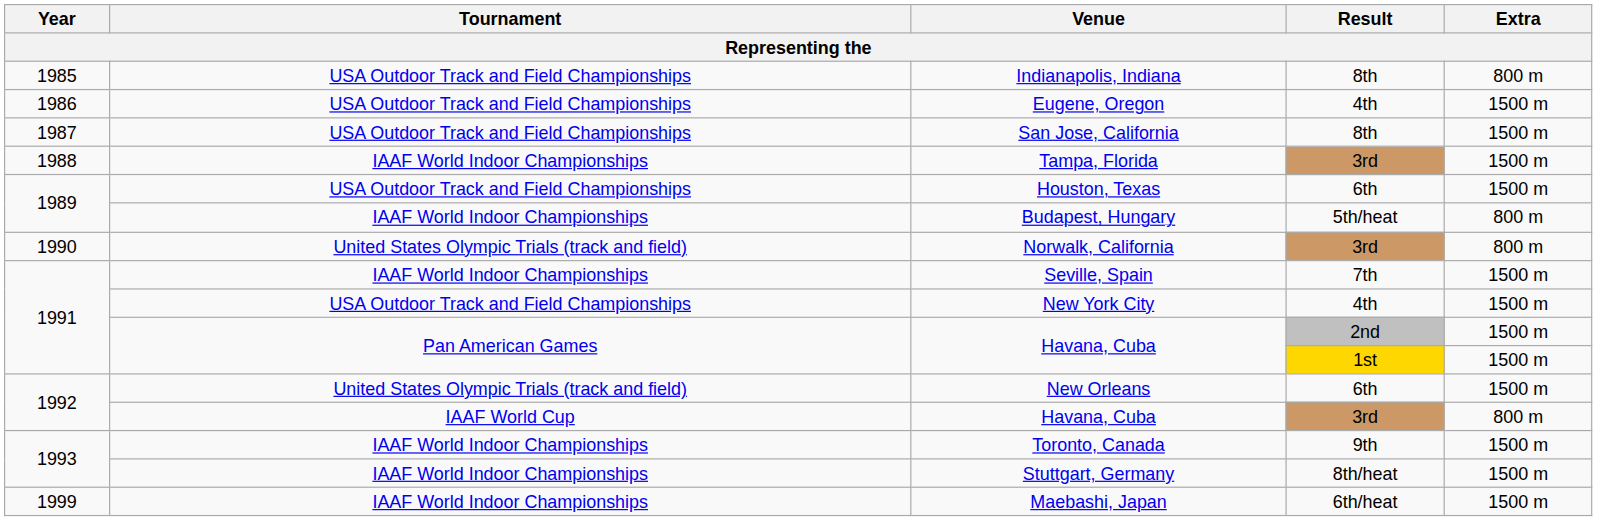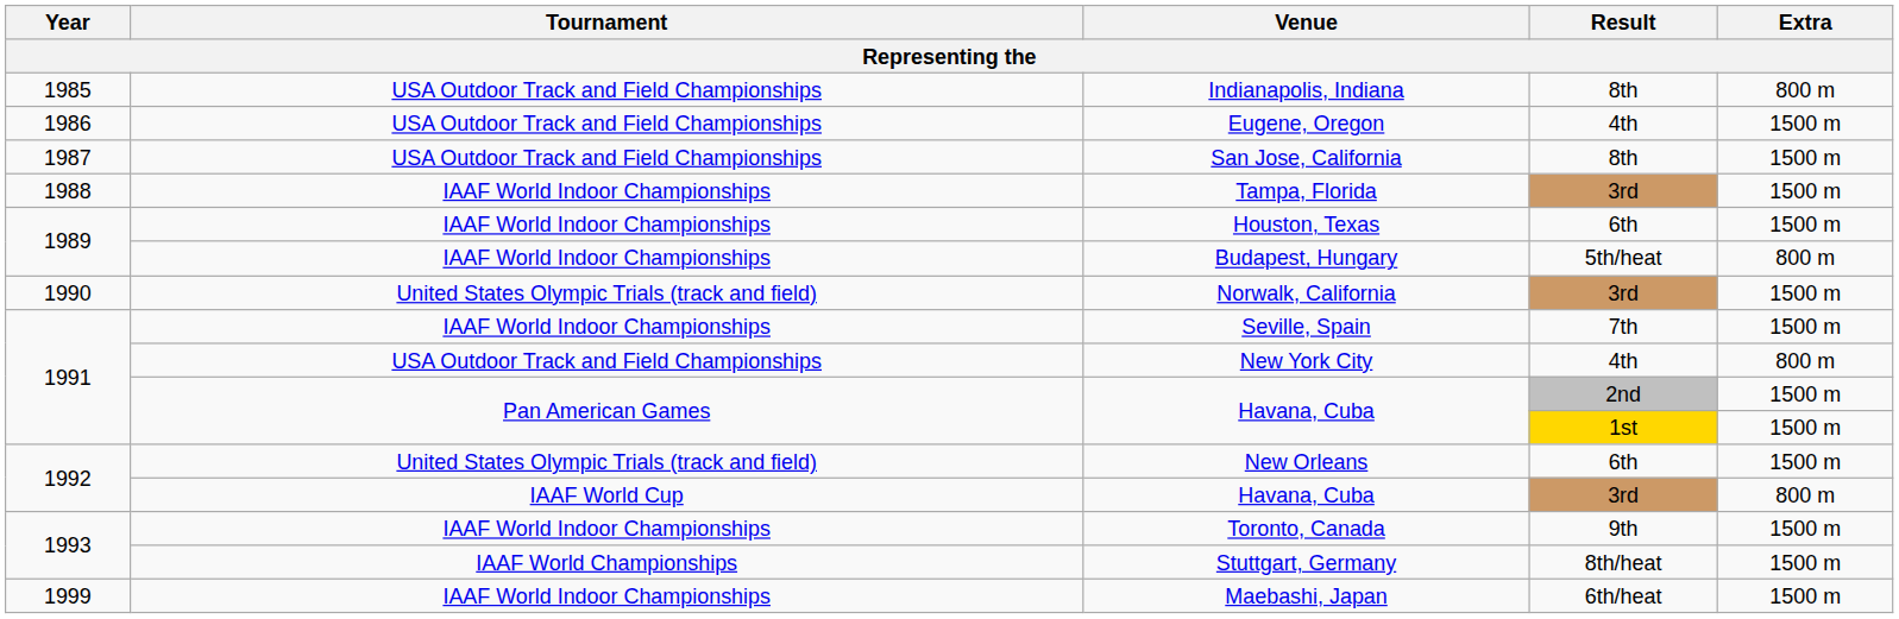Houston, Texas | Tournament: USA Outdoor Track and Field Championships -> IAAF World Indoor Championships
Norwalk, California | Extra: 800 m -> 1500 m
New York City | Extra: 1500 m -> 800 m
Stuttgart, Germany | Tournament: IAAF World Indoor Championships -> IAAF World Championships
